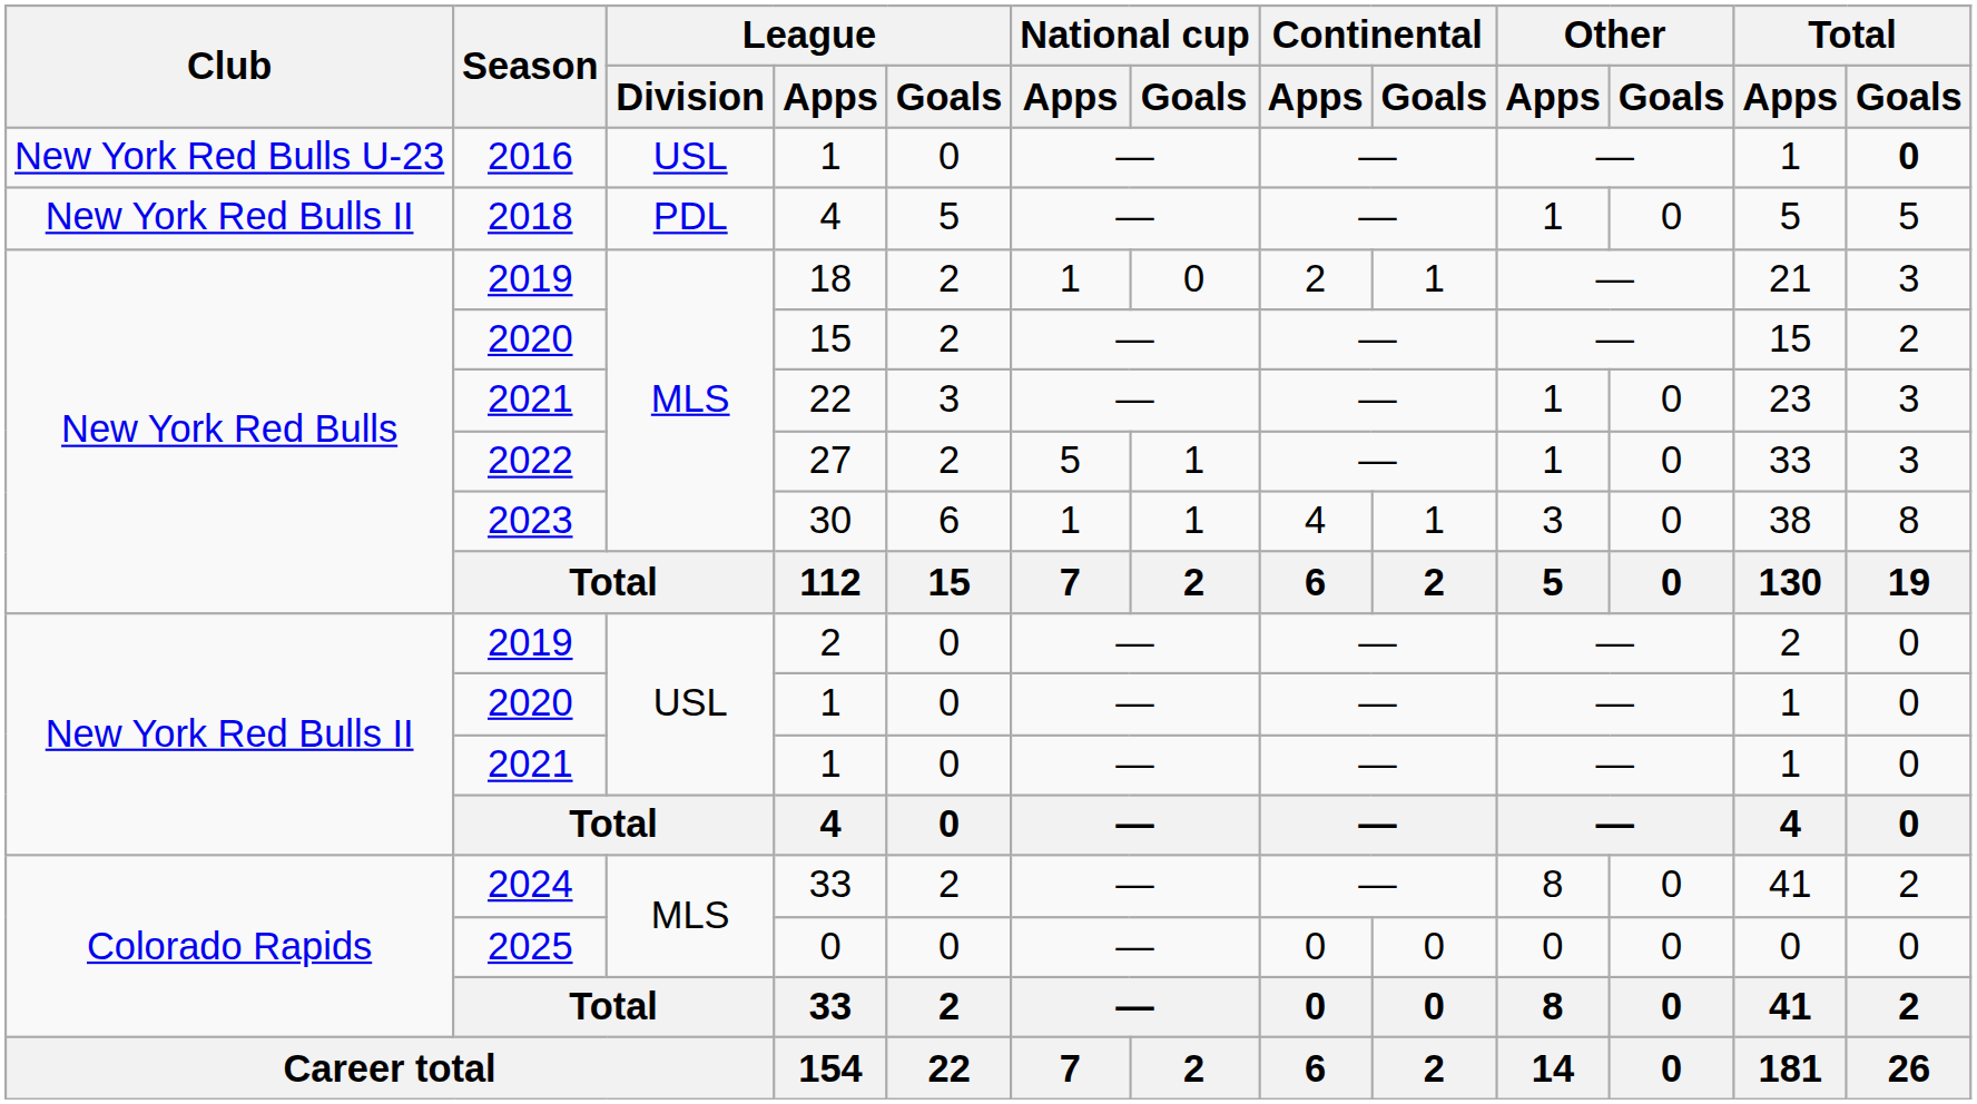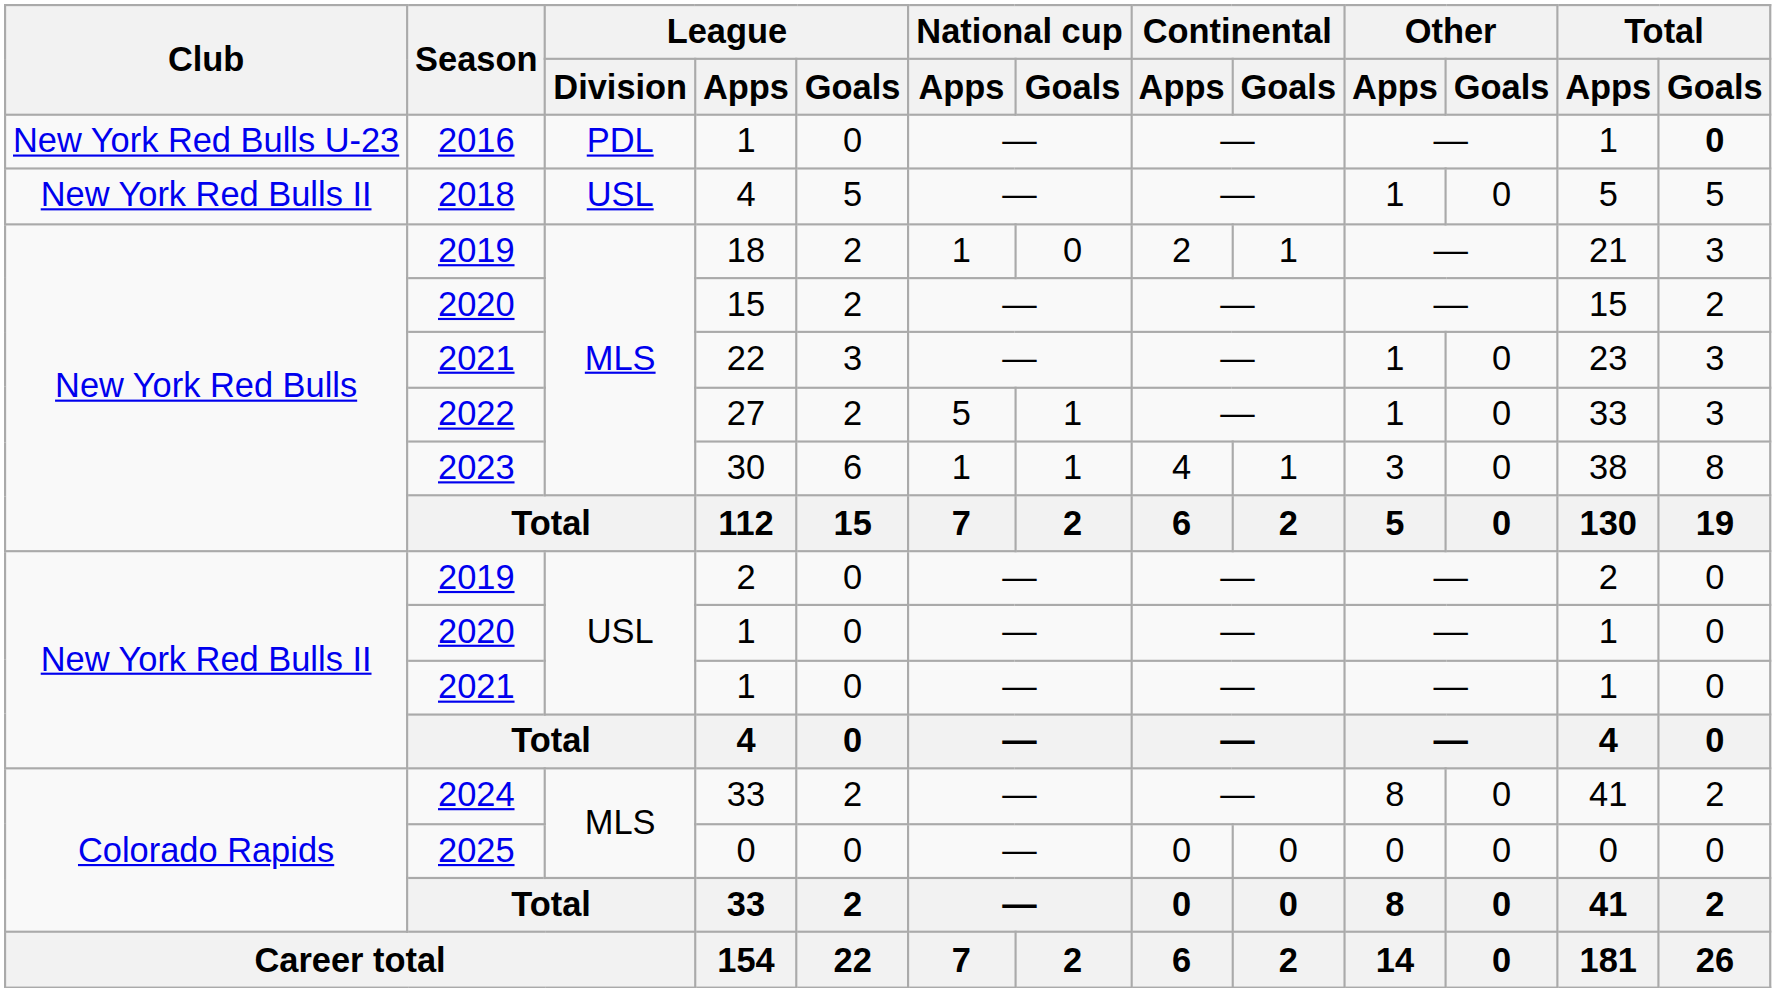2016 / 1 | League / Division: USL -> PDL
2018 / 4 | League / Division: PDL -> USL
